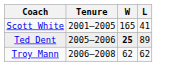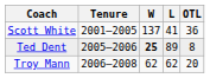+ column: OTL | 36 | 8 | 20
Scott White | W: 165 -> 137
